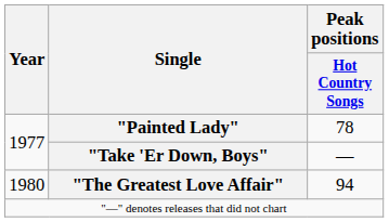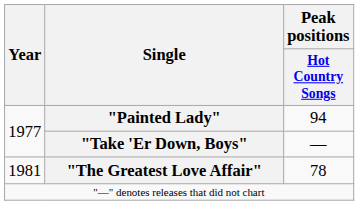"Painted Lady" | Peak positions / Hot Country Songs: 78 -> 94
"The Greatest Love Affair" | Year: 1980 -> 1981
"The Greatest Love Affair" | Peak positions / Hot Country Songs: 94 -> 78
